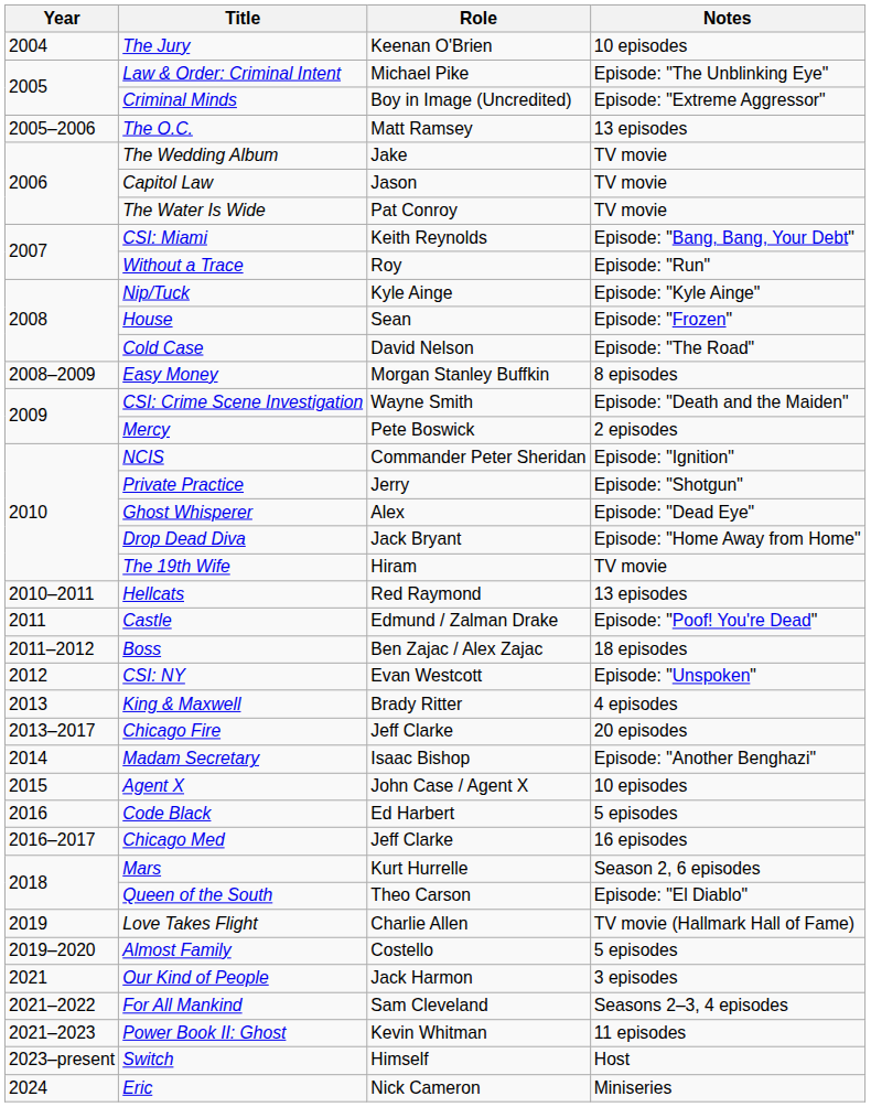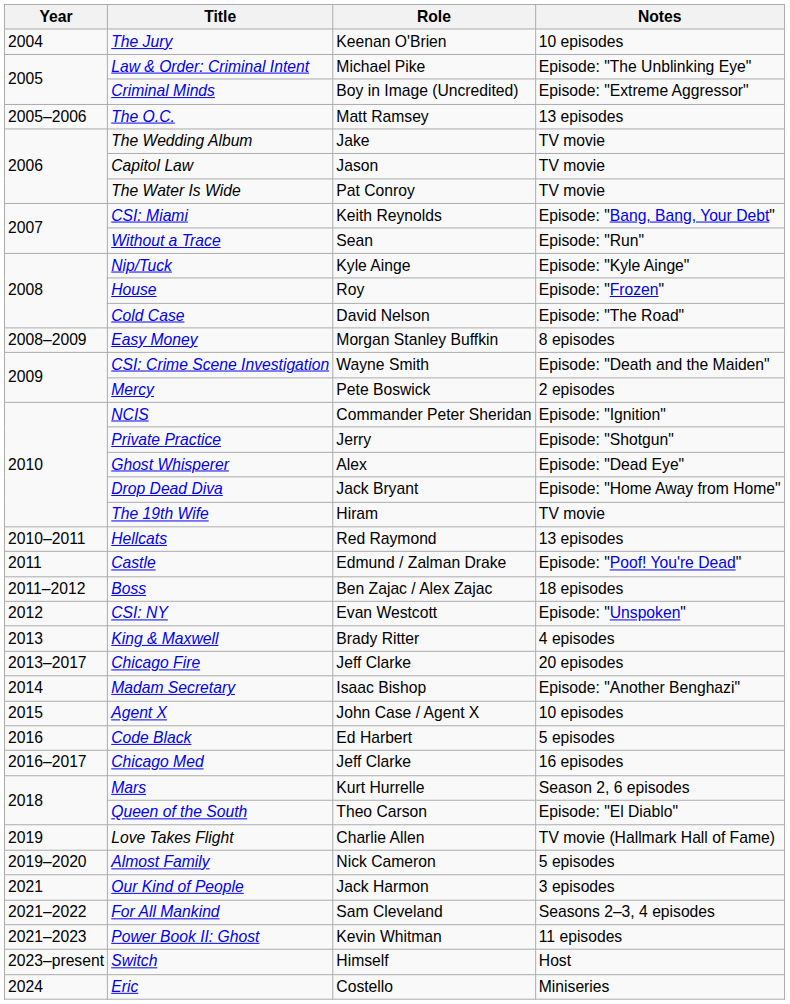Without a Trace | Role: Roy -> Sean
House | Role: Sean -> Roy
Almost Family | Role: Costello -> Nick Cameron
Eric | Role: Nick Cameron -> Costello
